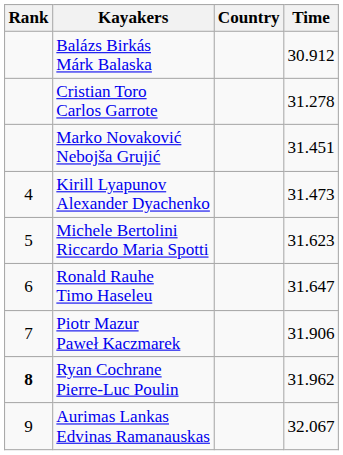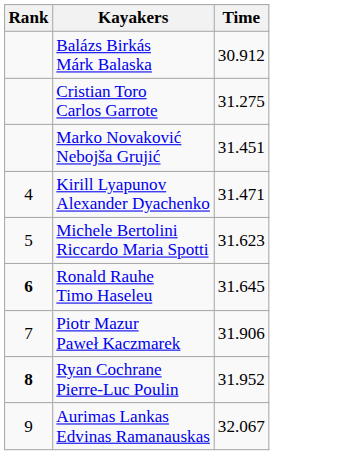- column: Country
Cristian Toro Carlos Garrote | Time: 31.278 -> 31.275
Kirill Lyapunov Alexander Dyachenko | Time: 31.473 -> 31.471
Ronald Rauhe Timo Haseleu | Rank: normal -> bold
Ronald Rauhe Timo Haseleu | Time: 31.647 -> 31.645
Ryan Cochrane Pierre-Luc Poulin | Time: 31.962 -> 31.952
